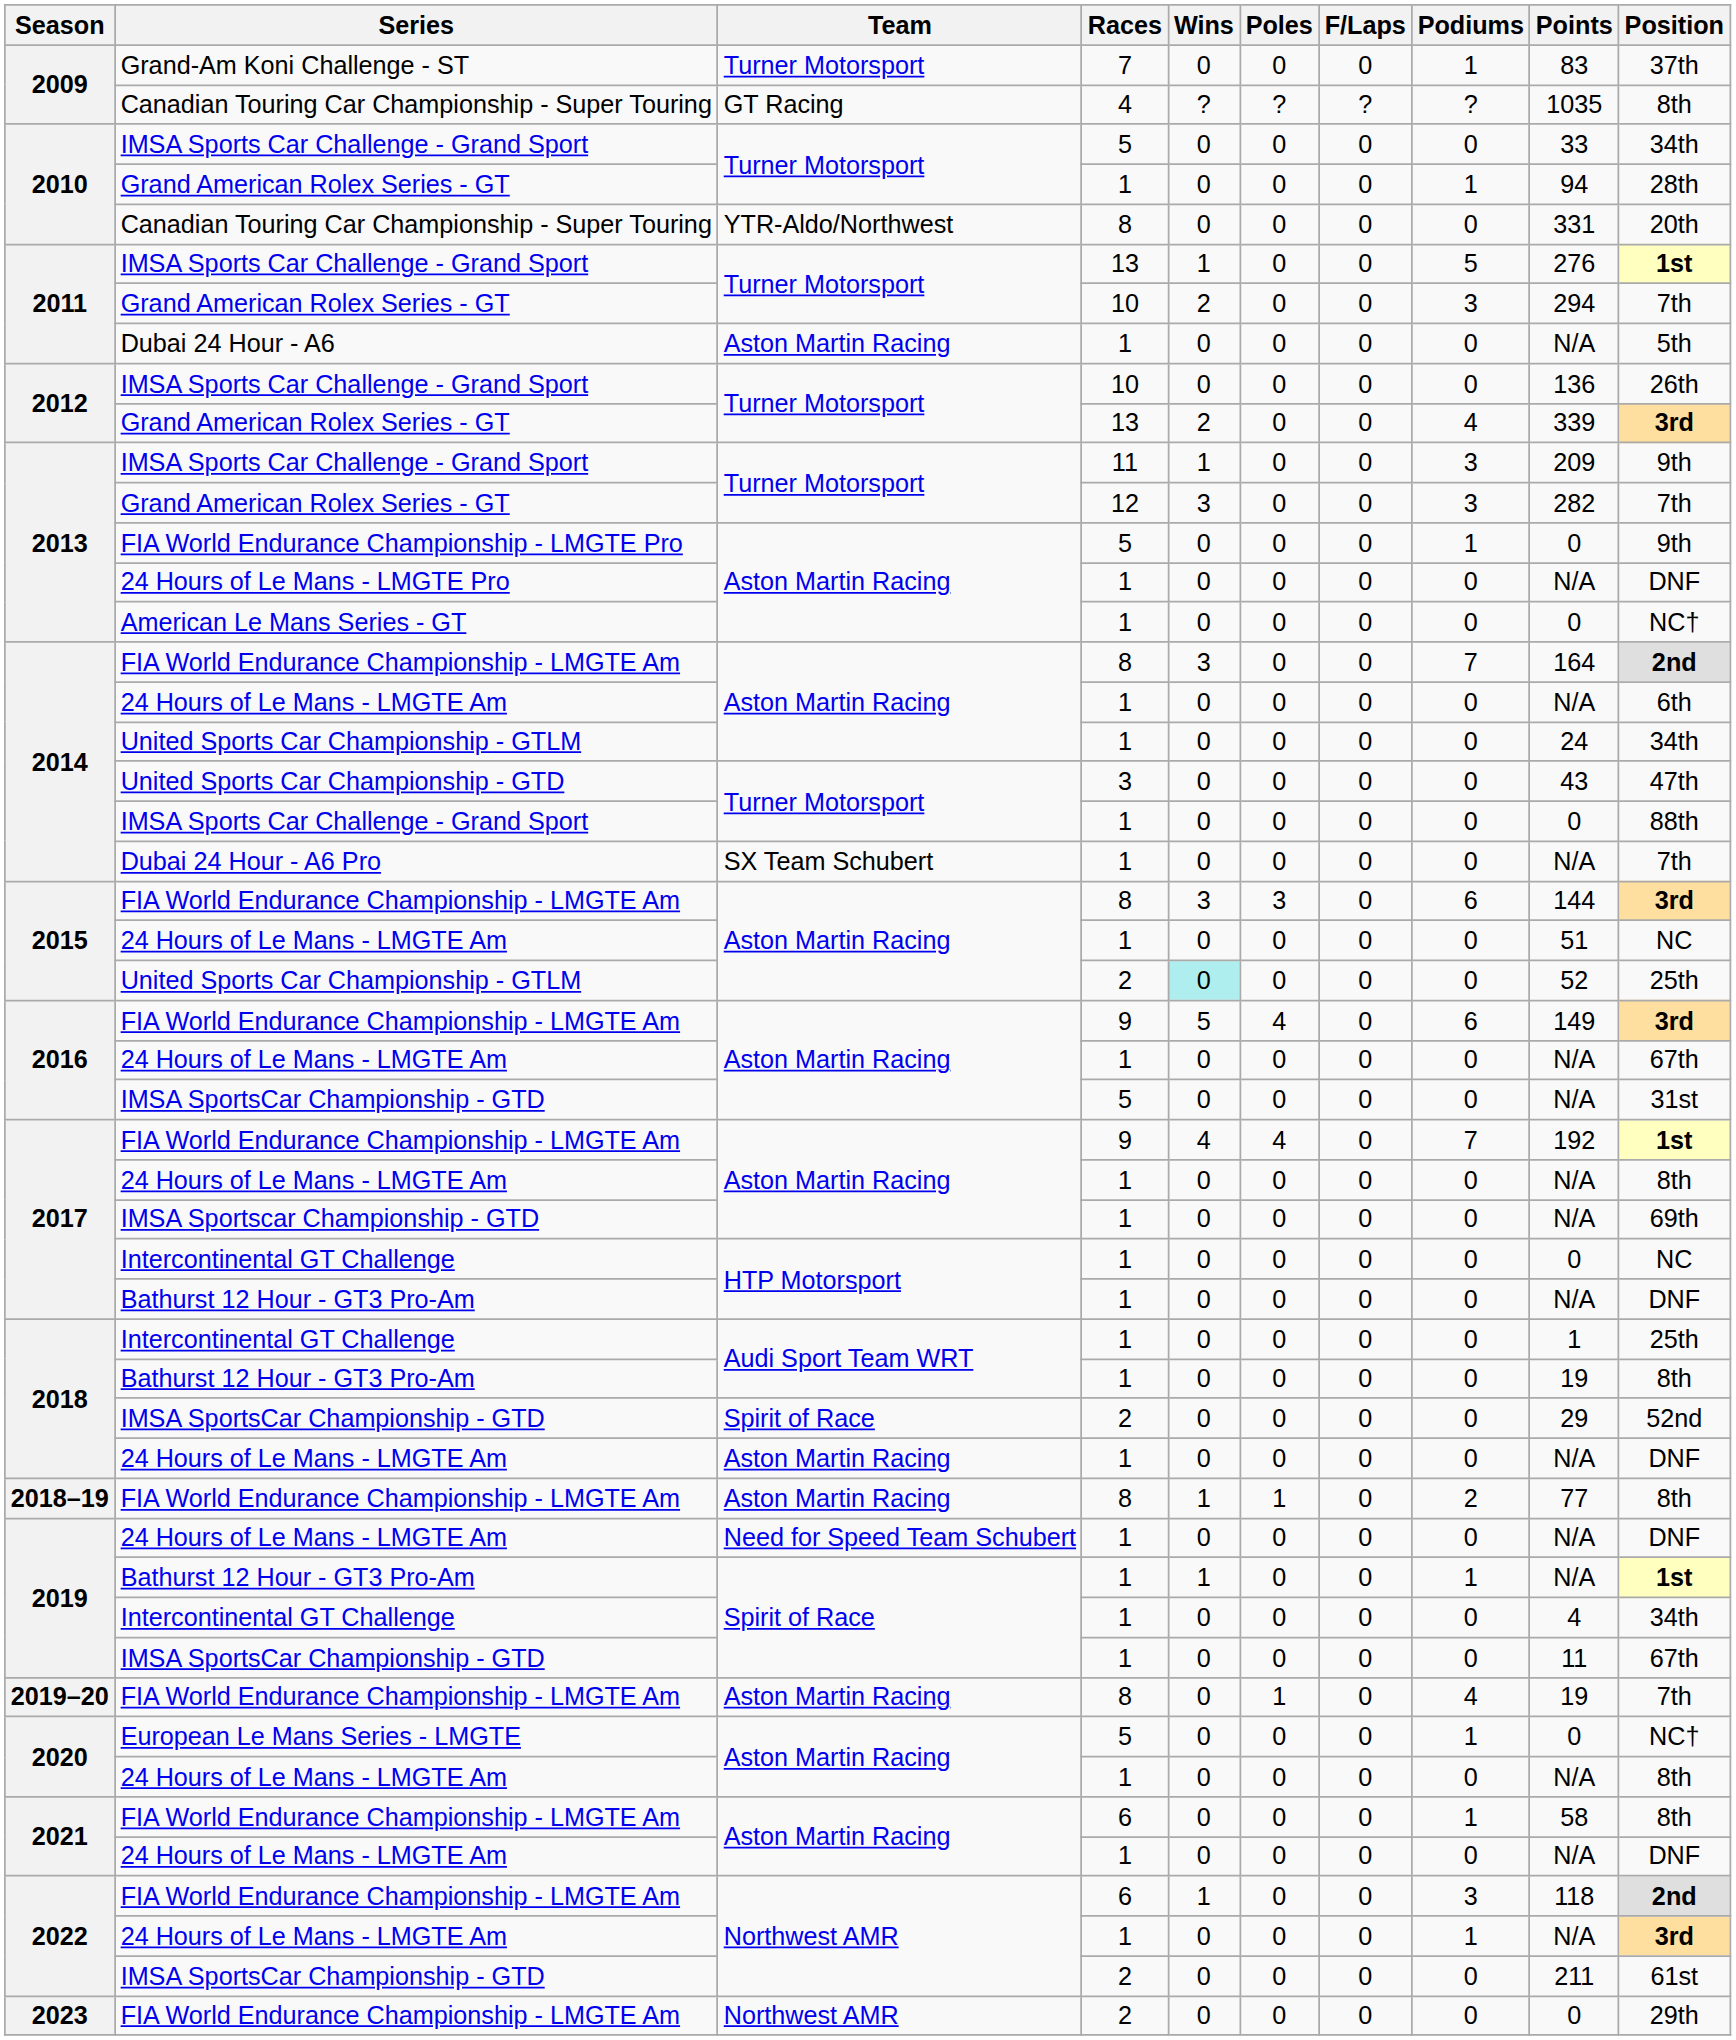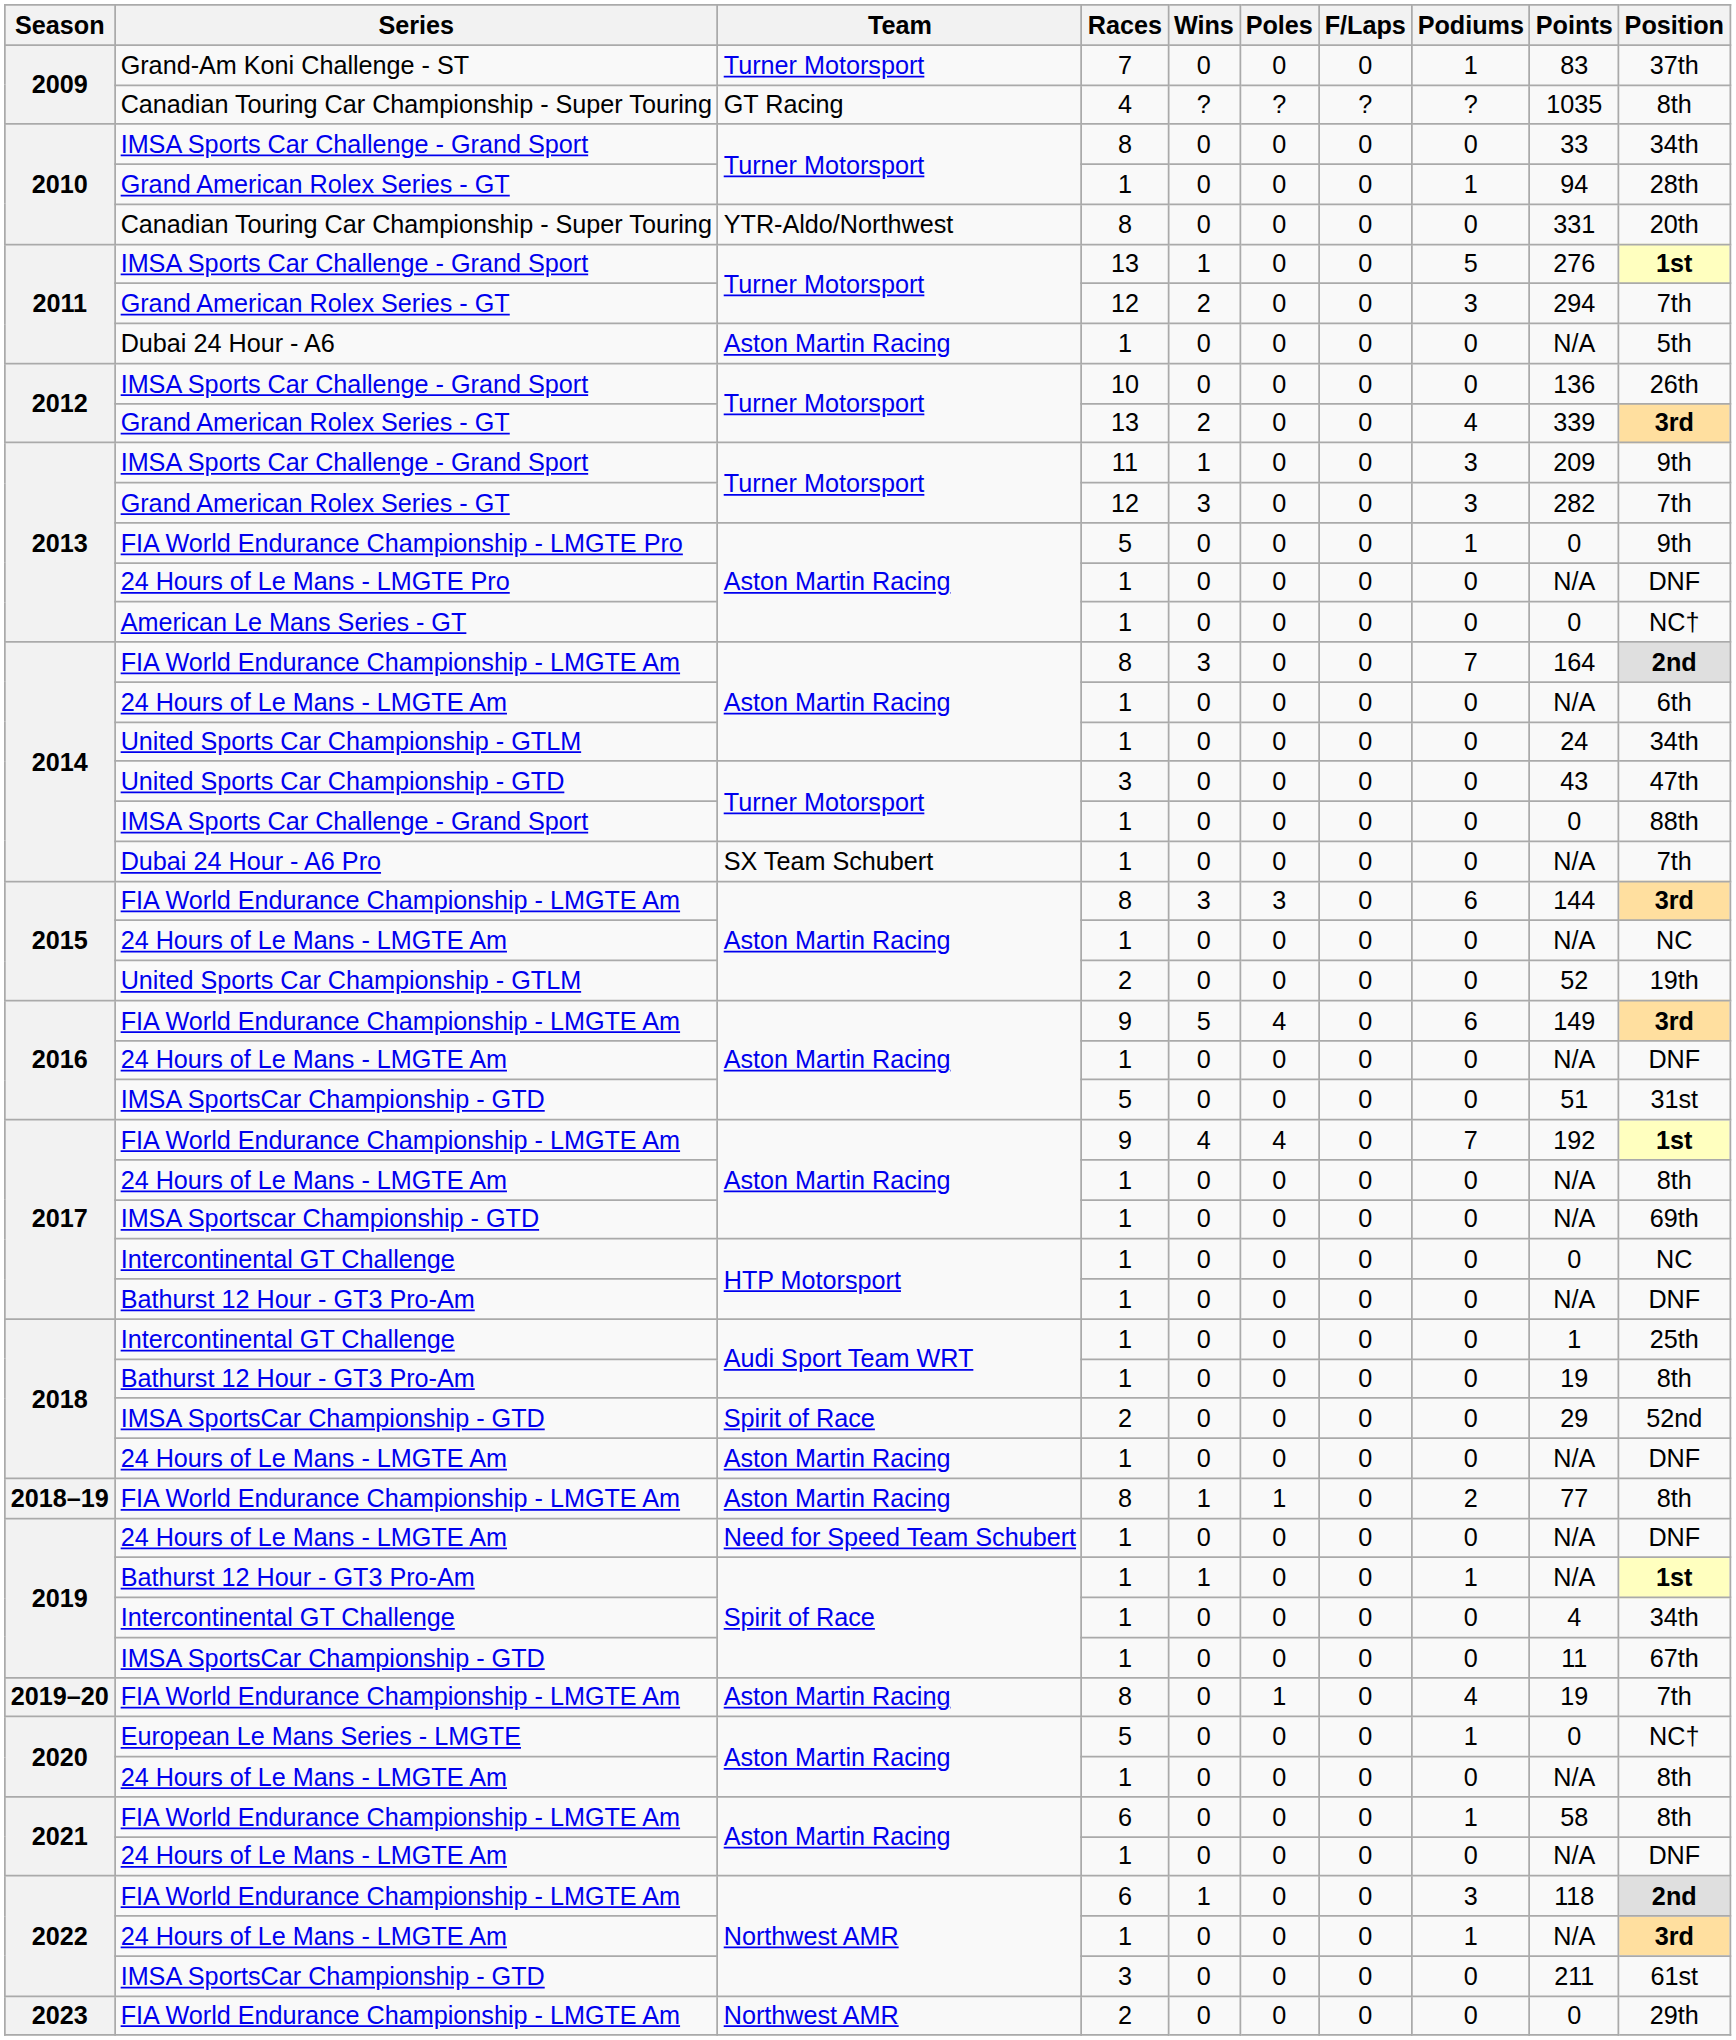2010 / IMSA Sports Car Challenge - Grand Sport | Races: 5 -> 8
2011 / Grand American Rolex Series - GT | Races: 10 -> 12
2015 / 24 Hours of Le Mans - LMGTE Am | Points: 51 -> N/A
2015 / United Sports Car Championship - GTLM | Wins: paleturquoise background -> no background
2015 / United Sports Car Championship - GTLM | Position: 25th -> 19th
2016 / 24 Hours of Le Mans - LMGTE Am | Position: 67th -> DNF
2016 / IMSA SportsCar Championship - GTD | Points: N/A -> 51
2022 / IMSA SportsCar Championship - GTD | Races: 2 -> 3
